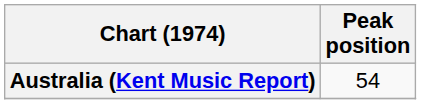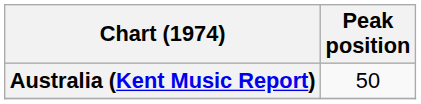Australia (Kent Music Report) | Peak position: 54 -> 50
